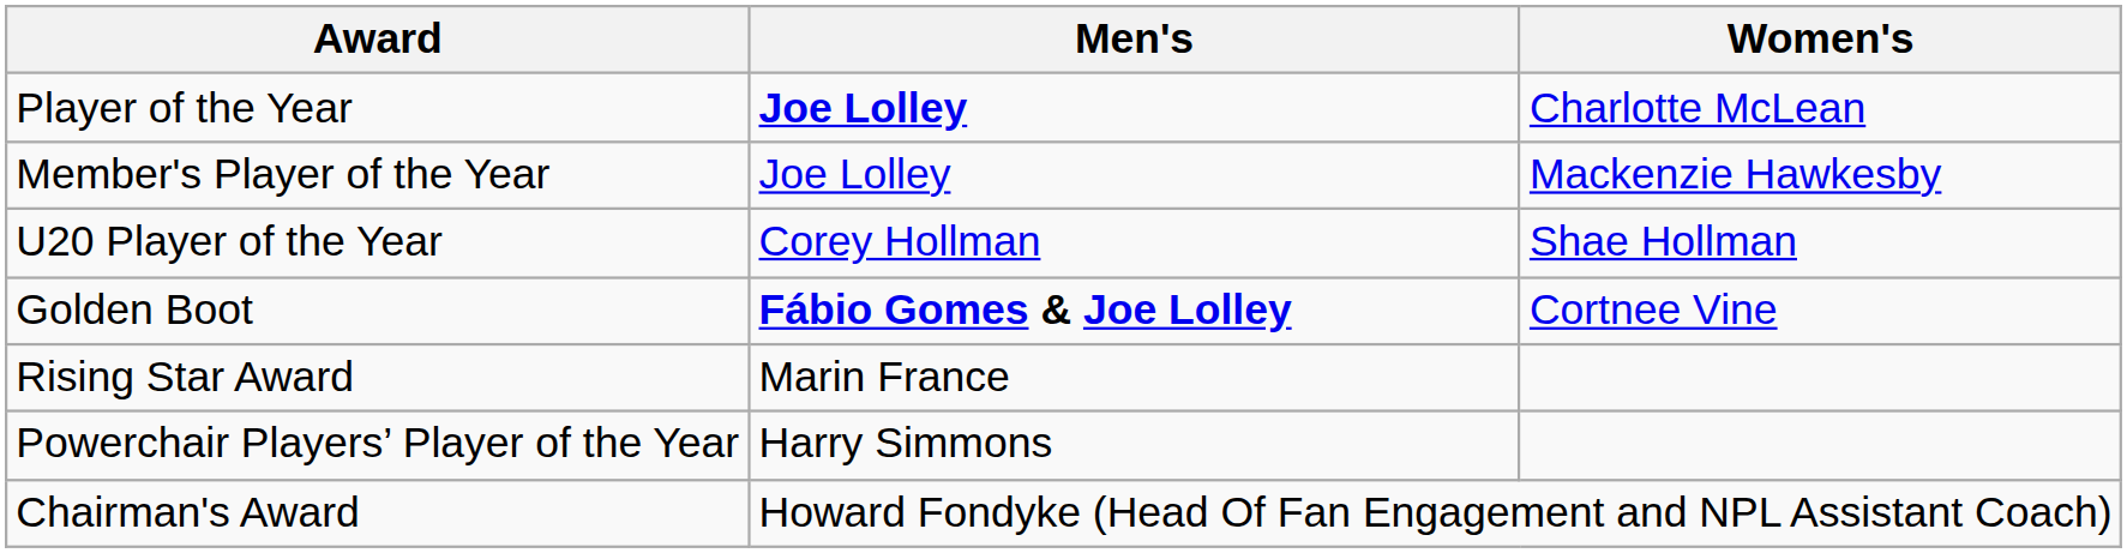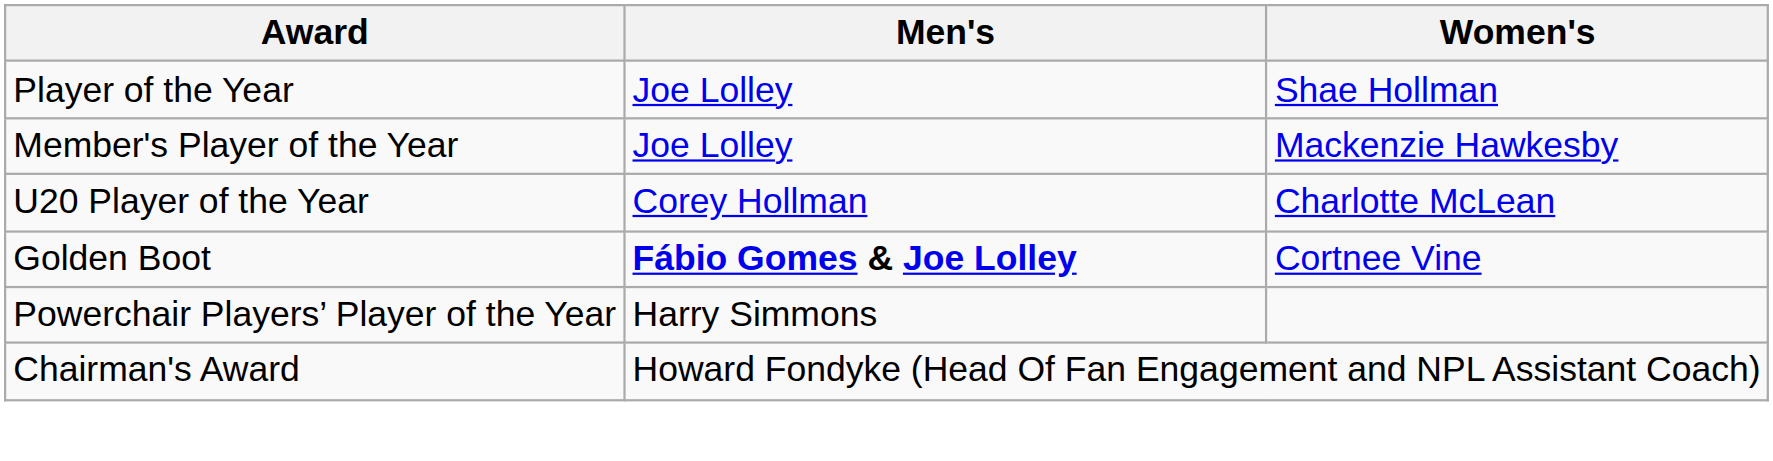Player of the Year | Men's: bold -> normal
Player of the Year | Women's: Charlotte McLean -> Shae Hollman
U20 Player of the Year | Women's: Shae Hollman -> Charlotte McLean
- row: Rising Star Award | Marin France
